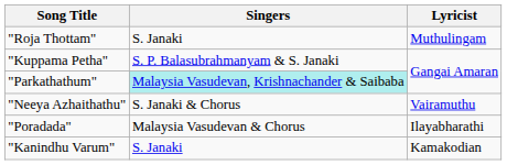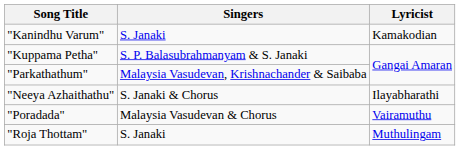rows swapped: "Kanindhu Varum" <-> "Roja Thottam"
"Parkathathum" | Singers: paleturquoise background -> no background
"Neeya Azhaithathu" | Lyricist: Vairamuthu -> Ilayabharathi
"Poradada" | Lyricist: Ilayabharathi -> Vairamuthu
